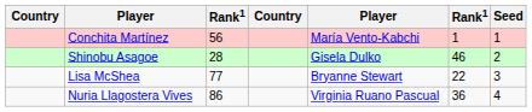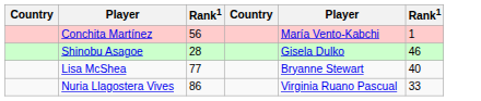- column: Seed | 1 | 2 | 3 | 4
Lisa McShea | column 6: 22 -> 40
Nuria Llagostera Vives | column 6: 36 -> 33
